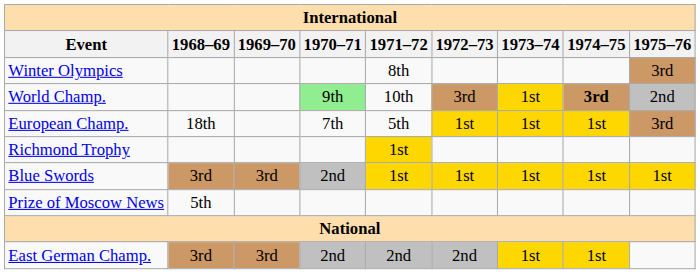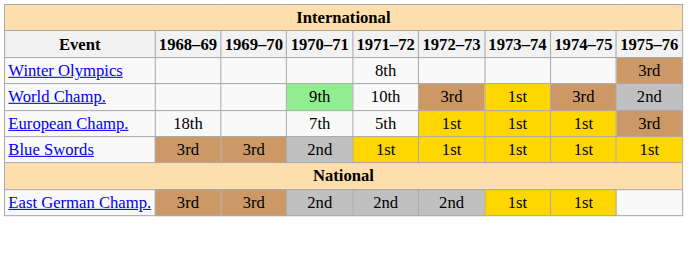World Champ. | 1974–75: bold -> normal
- row: Richmond Trophy | 1st
- row: Prize of Moscow News | 5th
